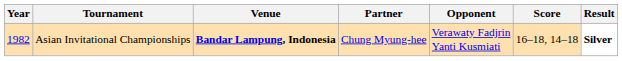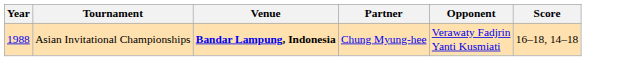- column: Result | Silver
Asian Invitational Championships | Year: 1982 -> 1988
